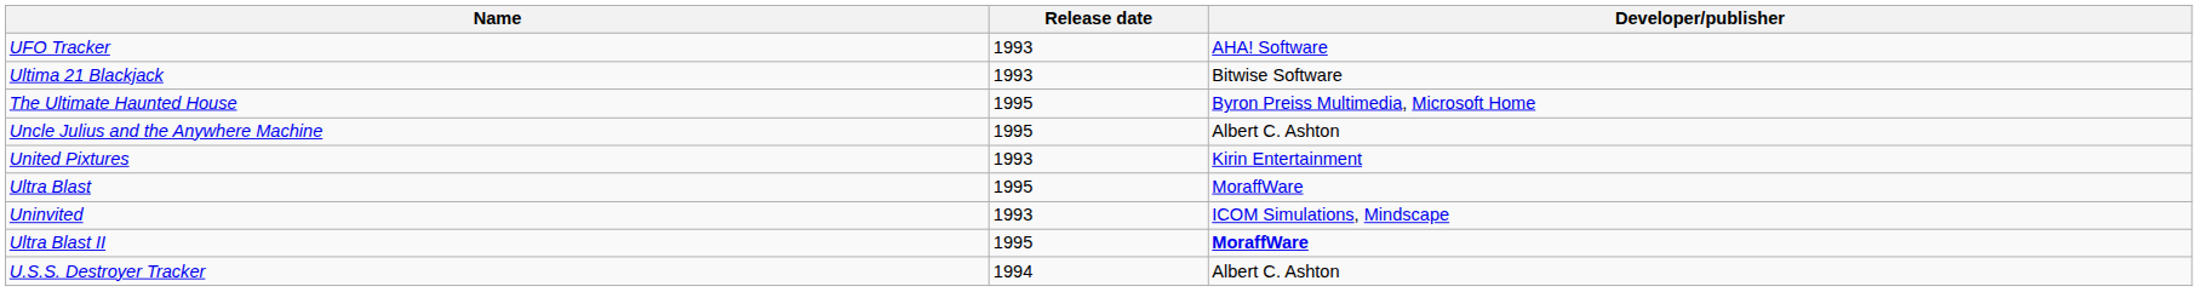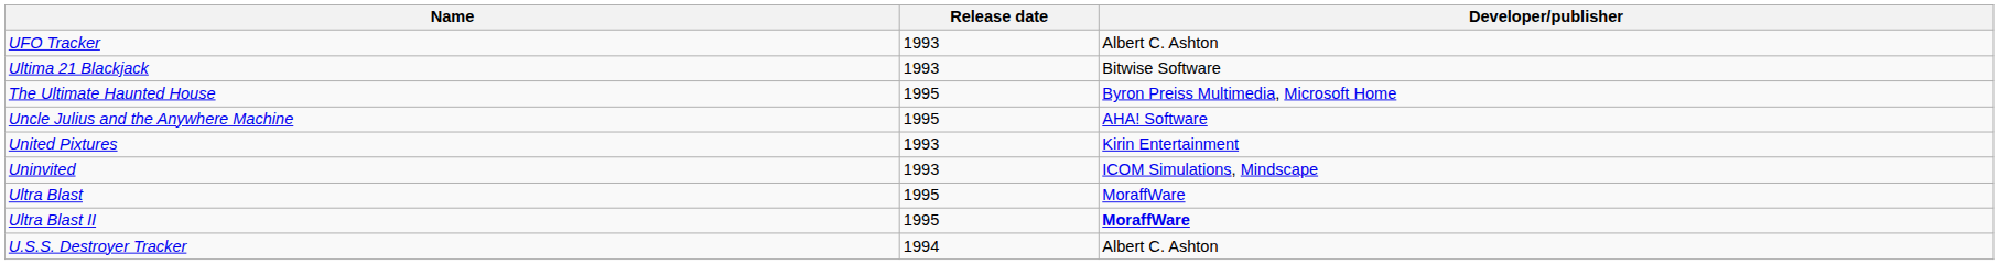UFO Tracker | Developer/publisher: AHA! Software -> Albert C. Ashton
Uncle Julius and the Anywhere Machine | Developer/publisher: Albert C. Ashton -> AHA! Software
rows swapped: Uninvited <-> Ultra Blast
